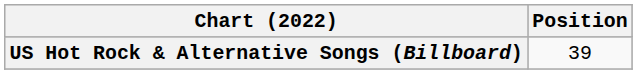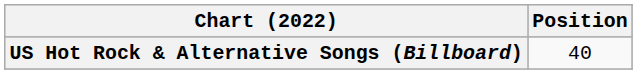US Hot Rock & Alternative Songs (Billboard) | Position: 39 -> 40
